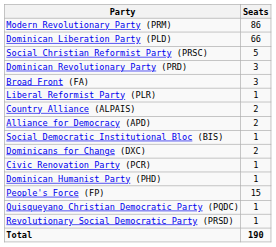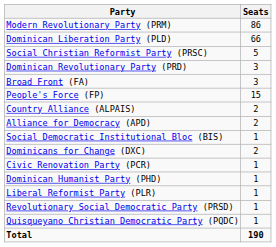rows swapped: People's Force (FP) <-> Liberal Reformist Party (PLR)
rows swapped: Quisqueyano Christian Democratic Party (PQDC) <-> Revolutionary Social Democratic Party (PRSD)
